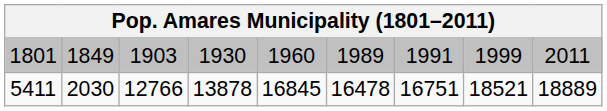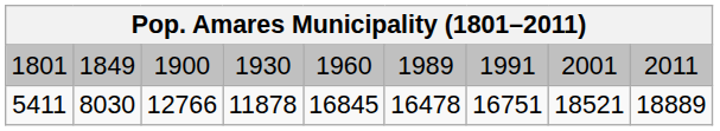1801 | column 3: 1903 -> 1900
1801 | column 8: 1999 -> 2001
5411 | column 2: 2030 -> 8030
5411 | column 4: 13878 -> 11878
